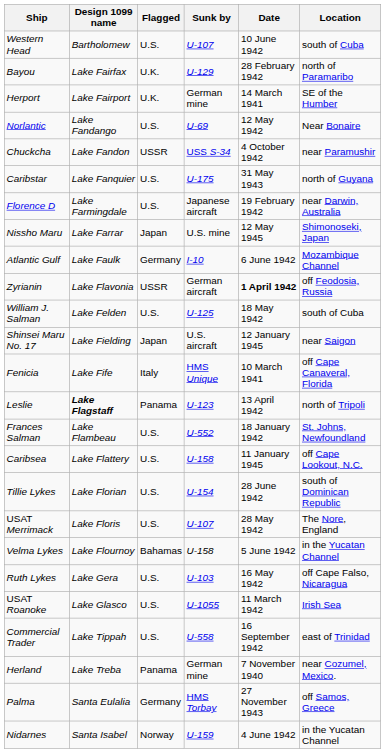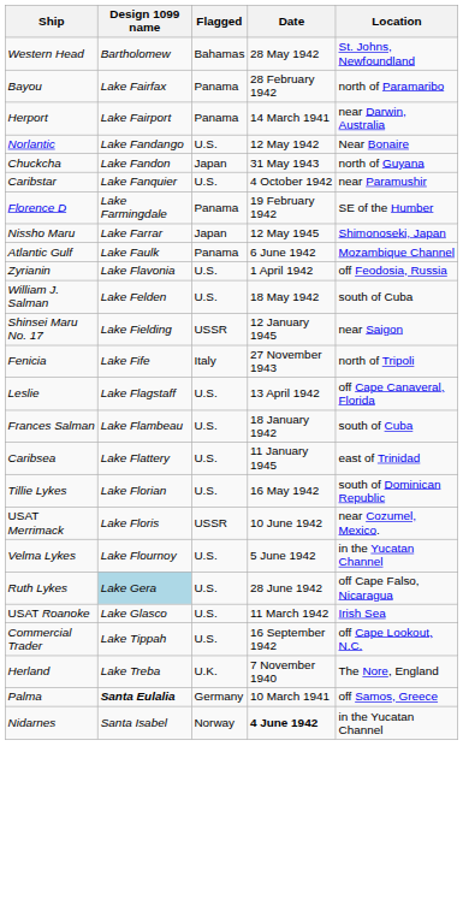- column: Sunk by | U-107 | U-129 | German mine | U-69 | USS S-34 | U-175 | Japanese aircraft | U.S. mine | I-10 | German aircraft | U-125 | U.S. aircraft | HMS Unique | U-123 | U-552 | U-158 | U-154 | U-107 | U-158 | U-103 | U-1055 | U-558 | German mine | HMS Torbay | U-159
Western Head | Flagged: U.S. -> Bahamas
Western Head | Date: 10 June 1942 -> 28 May 1942
Western Head | Location: south of Cuba -> St. Johns, Newfoundland
Bayou | Flagged: U.K. -> Panama
Herport | Flagged: U.K. -> Panama
Herport | Location: SE of the Humber -> near Darwin, Australia
Chuckcha | Flagged: USSR -> Japan
Chuckcha | Date: 4 October 1942 -> 31 May 1943
Chuckcha | Location: near Paramushir -> north of Guyana
Caribstar | Date: 31 May 1943 -> 4 October 1942
Caribstar | Location: north of Guyana -> near Paramushir
Florence D | Flagged: U.S. -> Panama
Florence D | Location: near Darwin, Australia -> SE of the Humber
Atlantic Gulf | Flagged: Germany -> Panama
Zyrianin | Flagged: USSR -> U.S.
Zyrianin | Date: bold -> normal
Shinsei Maru No. 17 | Flagged: Japan -> USSR
Fenicia | Date: 10 March 1941 -> 27 November 1943
Fenicia | Location: off Cape Canaveral, Florida -> north of Tripoli
Leslie | Design 1099 name: bold -> normal
Leslie | Flagged: Panama -> U.S.
Leslie | Location: north of Tripoli -> off Cape Canaveral, Florida
Frances Salman | Location: St. Johns, Newfoundland -> south of Cuba
Caribsea | Location: off Cape Lookout, N.C. -> east of Trinidad
Tillie Lykes | Date: 28 June 1942 -> 16 May 1942
USAT Merrimack | Flagged: U.S. -> USSR
USAT Merrimack | Date: 28 May 1942 -> 10 June 1942
USAT Merrimack | Location: The Nore, England -> near Cozumel, Mexico.
Velma Lykes | Flagged: Bahamas -> U.S.
Ruth Lykes | Design 1099 name: no background -> lightblue background
Ruth Lykes | Date: 16 May 1942 -> 28 June 1942
Commercial Trader | Location: east of Trinidad -> off Cape Lookout, N.C.
Herland | Flagged: Panama -> U.K.
Herland | Location: near Cozumel, Mexico. -> The Nore, England
Palma | Design 1099 name: normal -> bold
Palma | Date: 27 November 1943 -> 10 March 1941
Nidarnes | Date: normal -> bold
